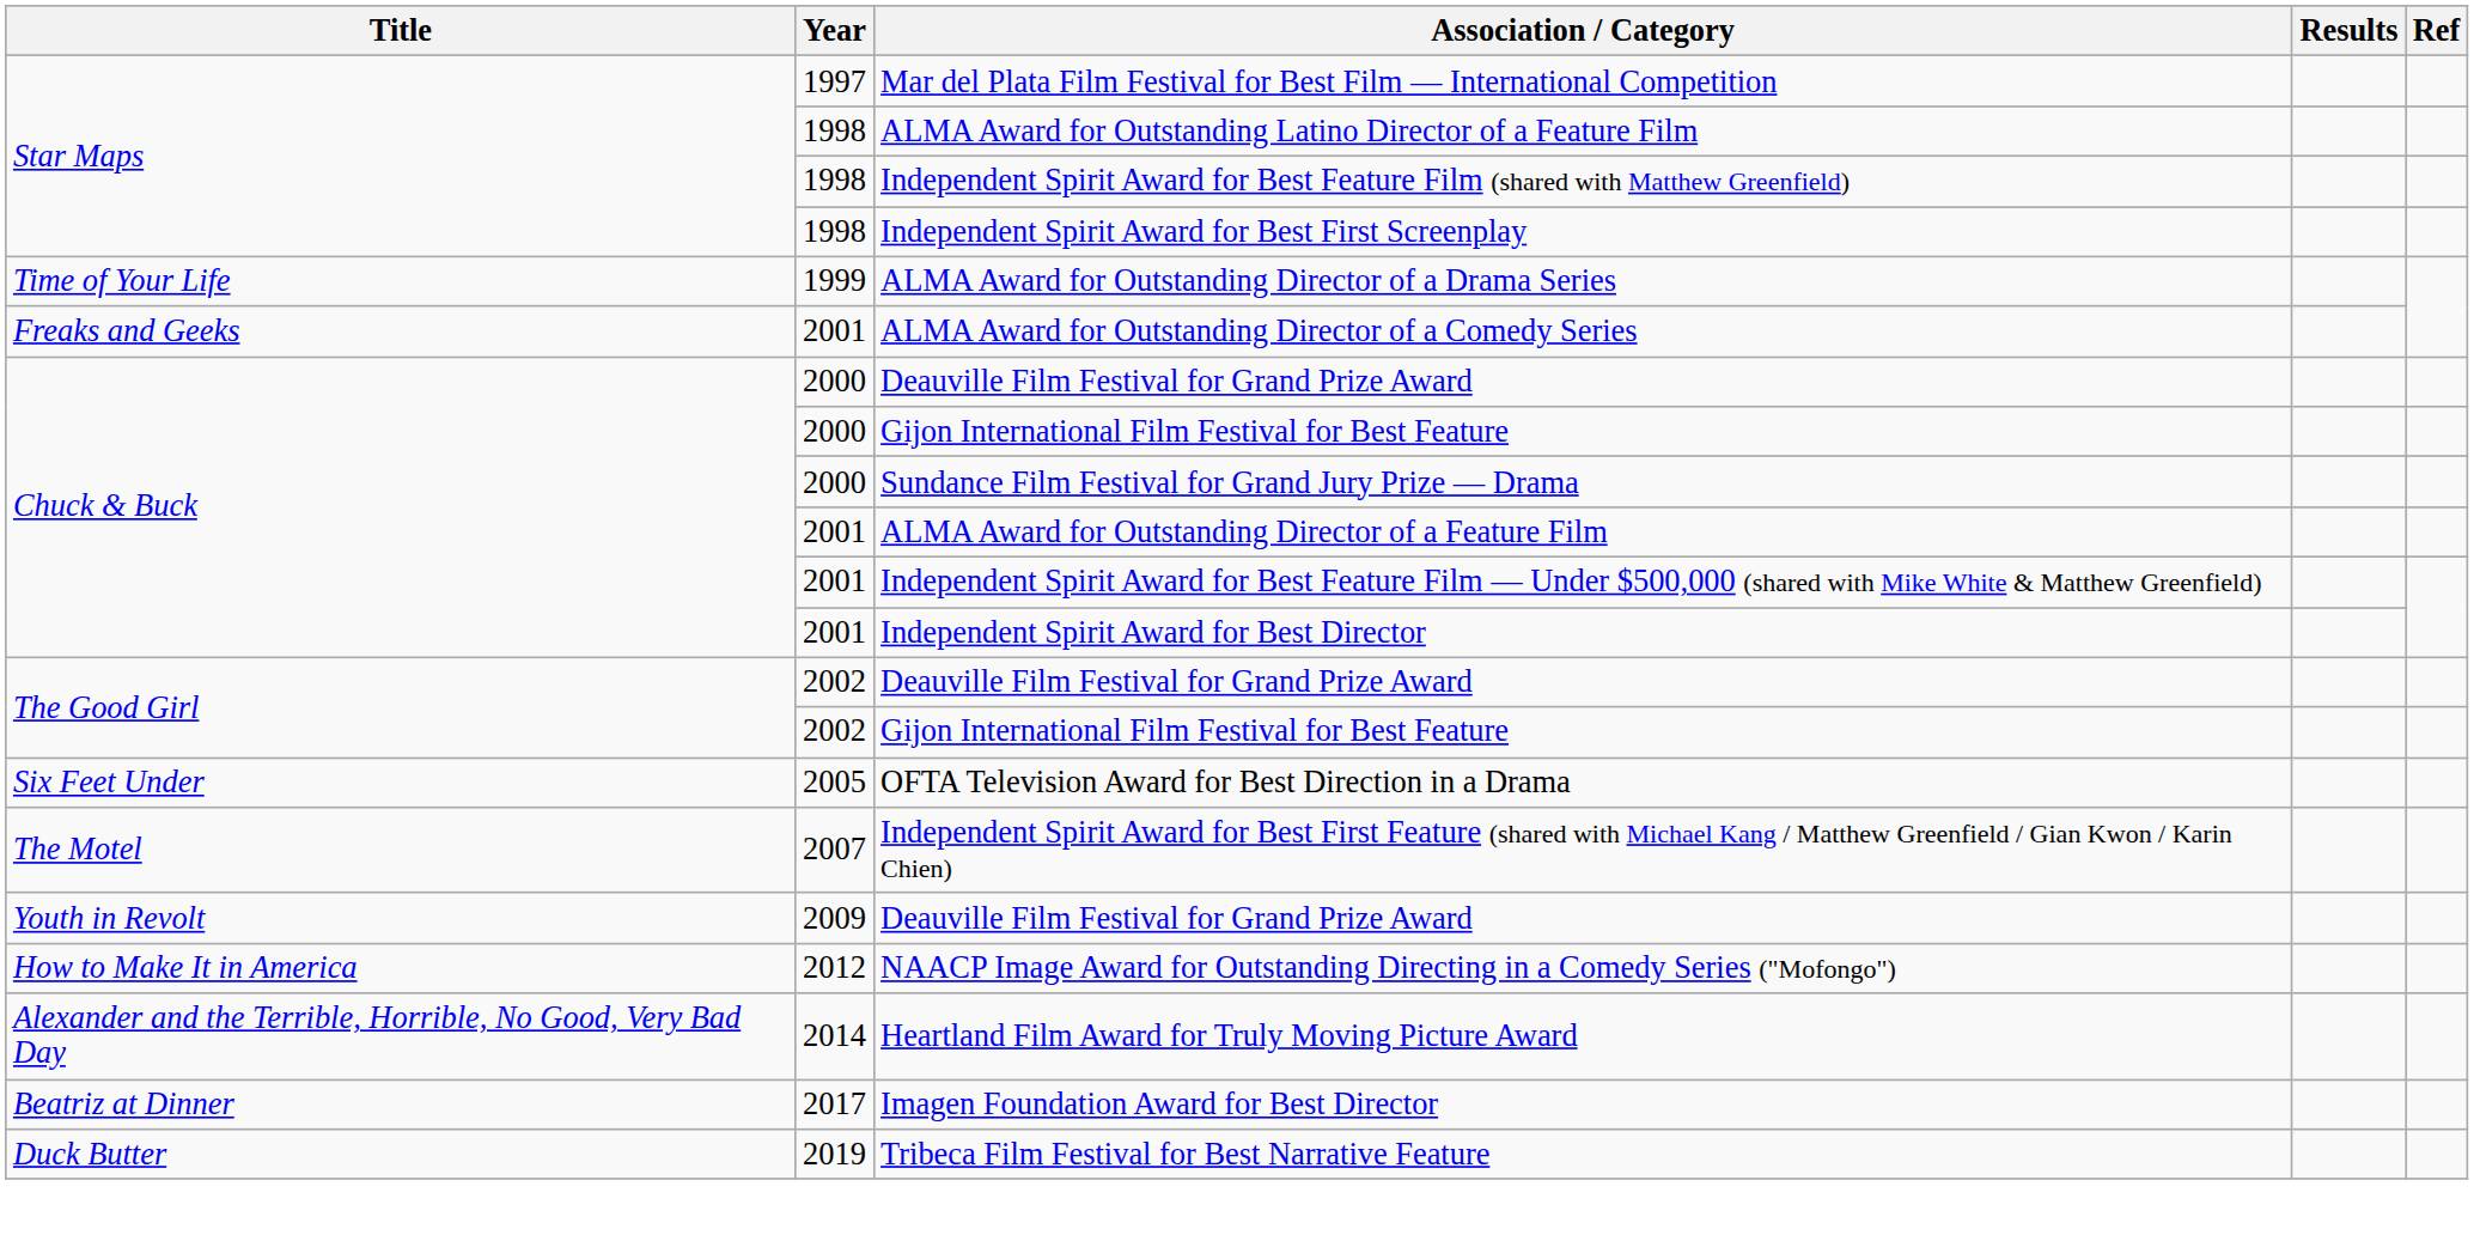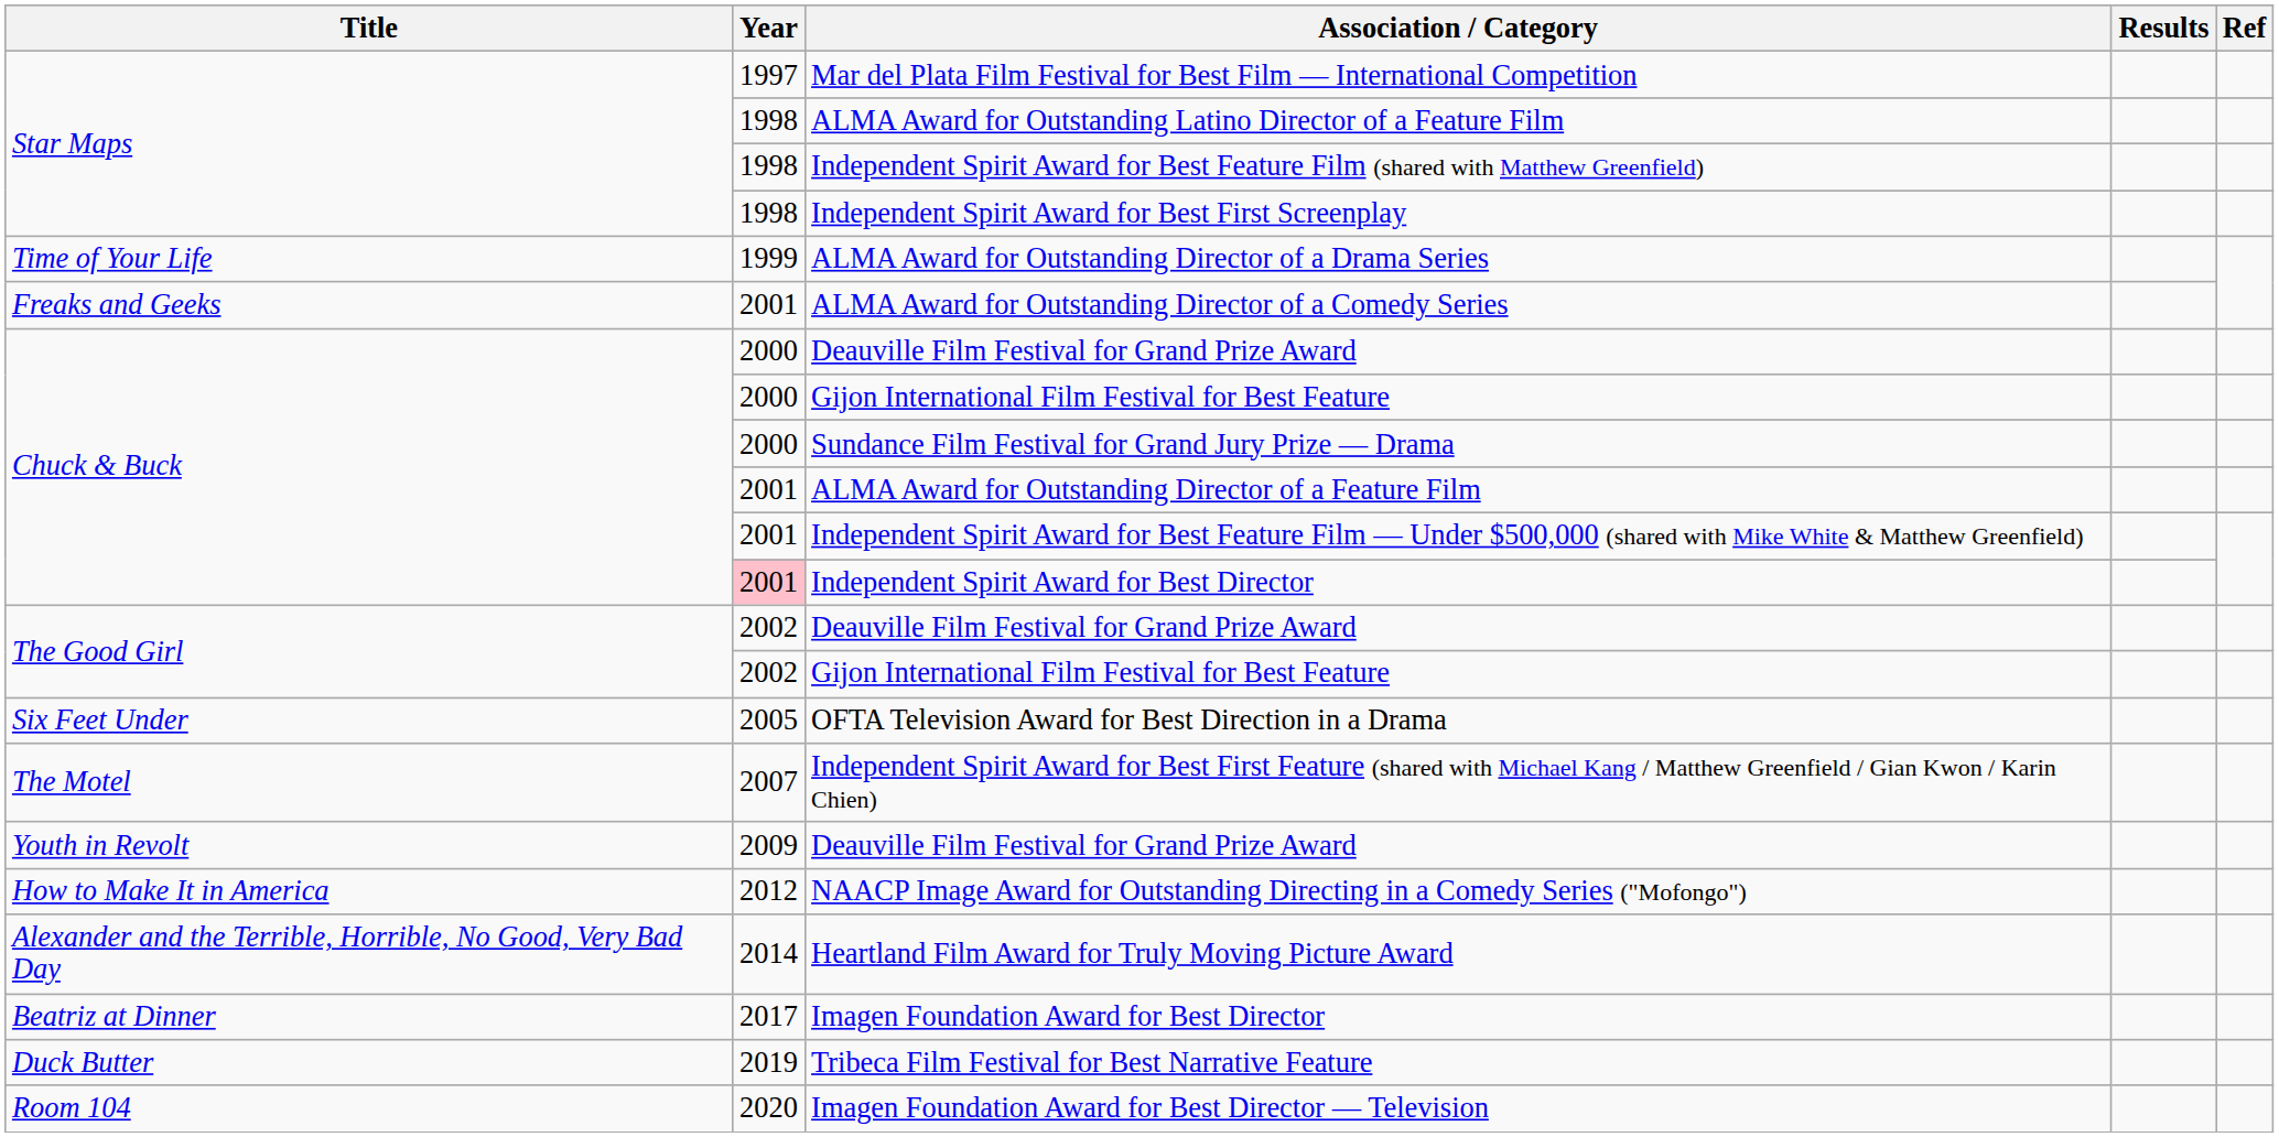Independent Spirit Award for Best Director | Year: no background -> pink background
+ row: Room 104 | 2020 | Imagen Foundation Award for Best Director — Television
